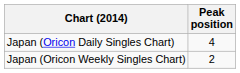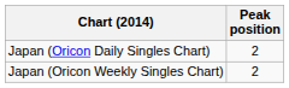Japan (Oricon Daily Singles Chart) | Peak position: 4 -> 2
